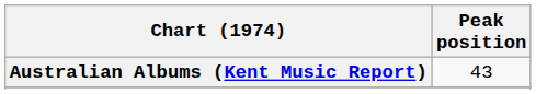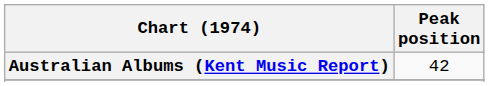Australian Albums (Kent Music Report) | Peak position: 43 -> 42
